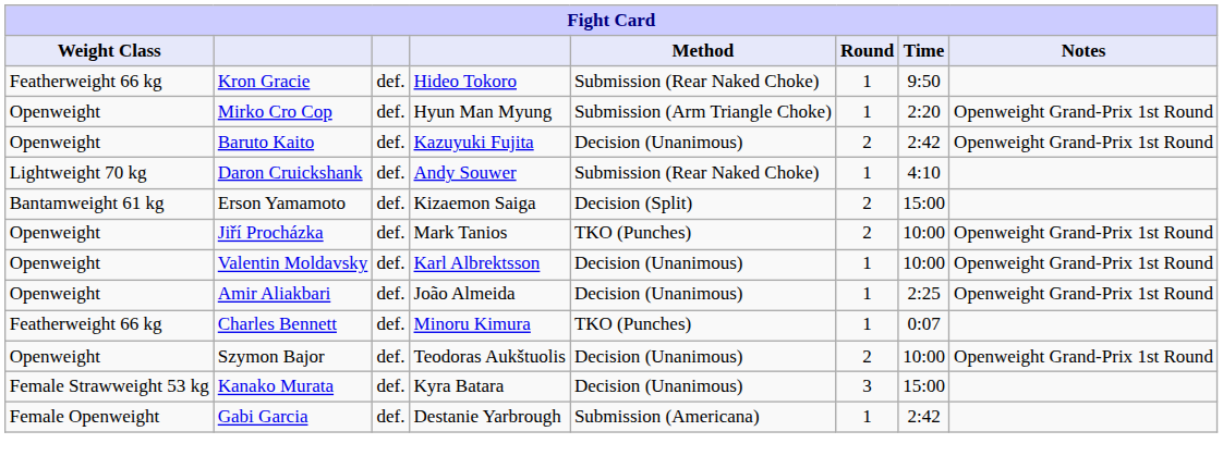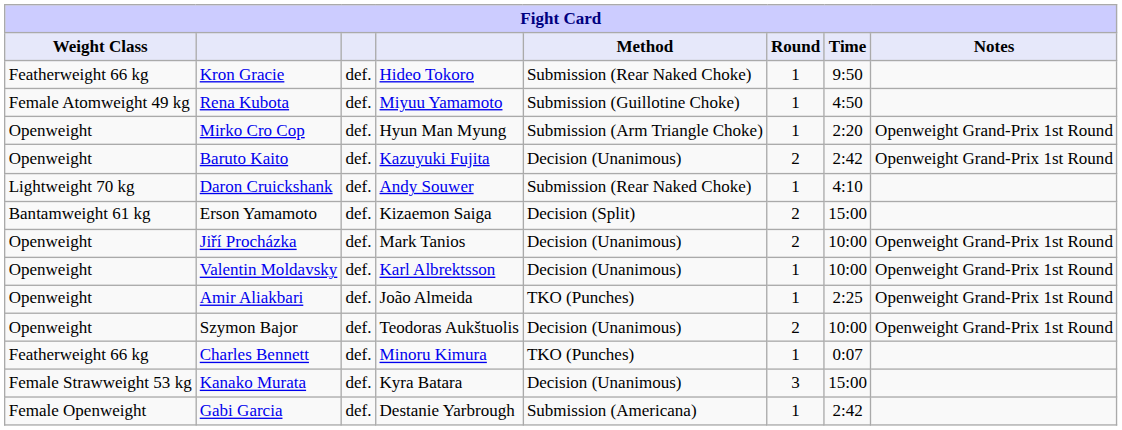+ row: Female Atomweight 49 kg | Rena Kubota | def. | Miyuu Yamamoto | Submission (Guillotine Choke) | 1 | 4:50
Jiří Procházka | Method: TKO (Punches) -> Decision (Unanimous)
Amir Aliakbari | Method: Decision (Unanimous) -> TKO (Punches)
rows swapped: Szymon Bajor <-> Charles Bennett
